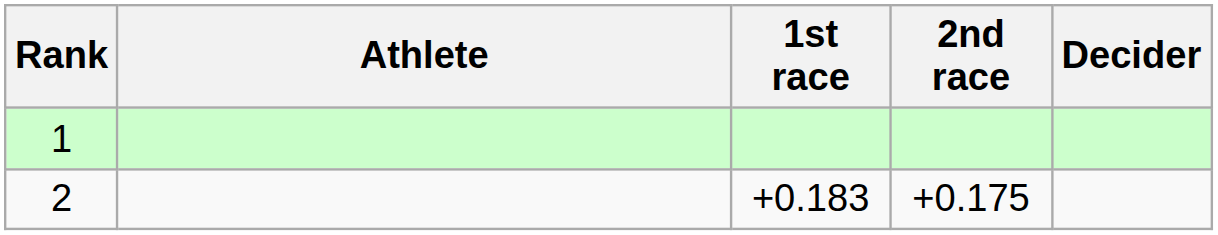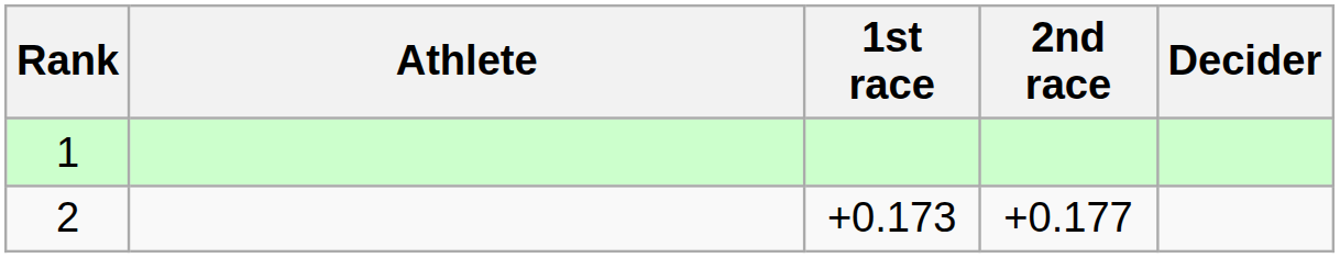2 | 1st race: +0.183 -> +0.173
2 | 2nd race: +0.175 -> +0.177
